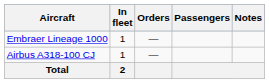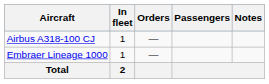rows swapped: Airbus A318-100 CJ <-> Embraer Lineage 1000
